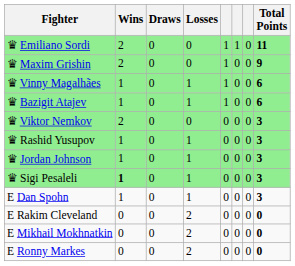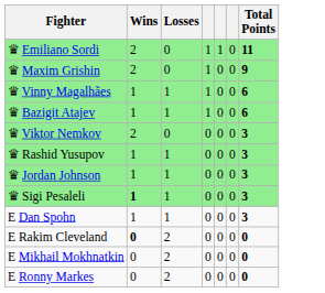- column: Draws | 0 | 0 | 0 | 0 | 0 | 0 | 0 | 0 | 0 | 0 | 0 | 0
E Rakim Cleveland | Wins: normal -> bold
